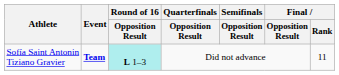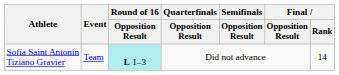Sofía Saint Antonin Tiziano Gravier | Event: bold -> normal
Sofía Saint Antonin Tiziano Gravier | Final / Rank: 11 -> 14
